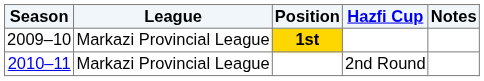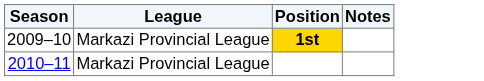- column: Hazfi Cup | 2nd Round
